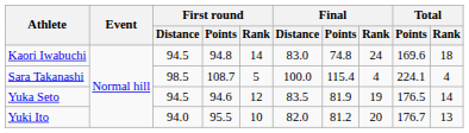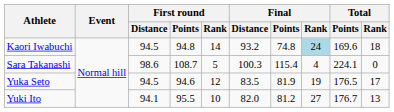Kaori Iwabuchi | Final / Distance: 83.0 -> 93.2
Kaori Iwabuchi | Final / Rank: no background -> lightblue background
Sara Takanashi | First round / Distance: 98.5 -> 98.6
Sara Takanashi | Final / Distance: 100.0 -> 100.3
Sara Takanashi | Total / Rank: 4 -> 0
Yuka Seto | Total / Rank: 14 -> 17
Yuki Ito | First round / Distance: 94.0 -> 94.1
Yuki Ito | Final / Rank: 20 -> 27
